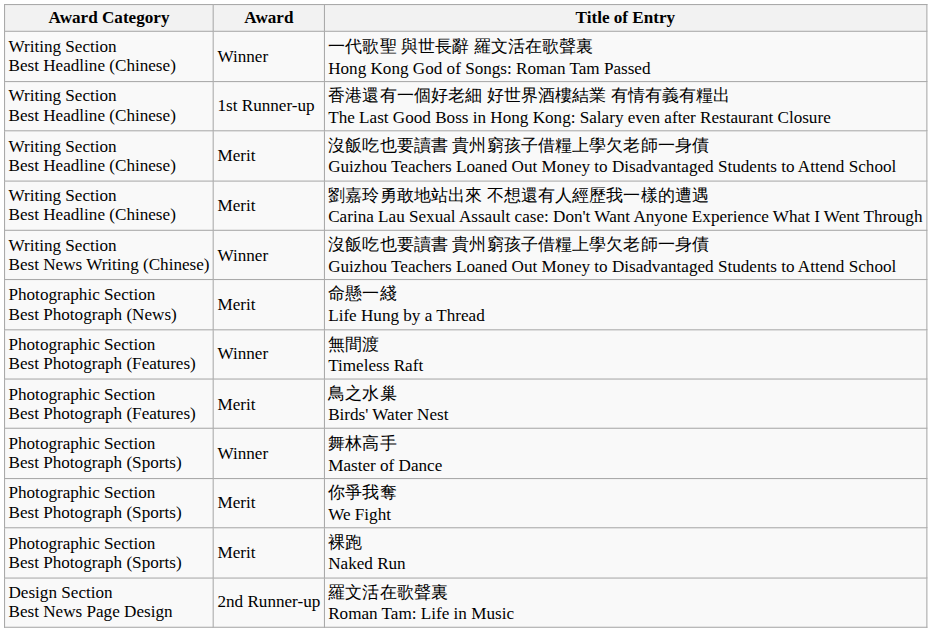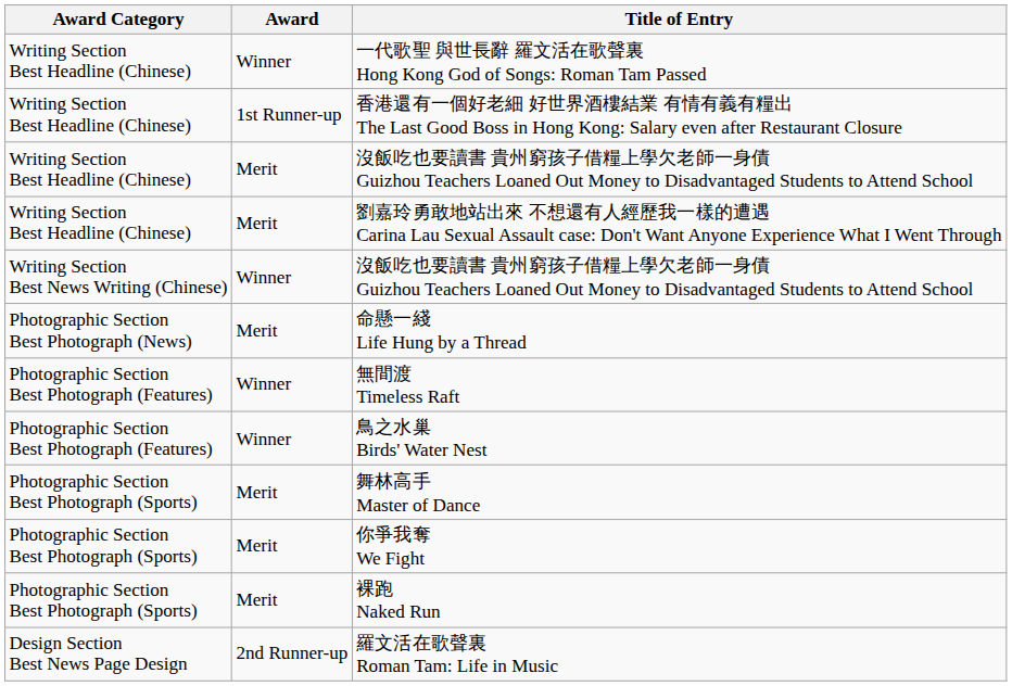鳥之水巢 Birds' Water Nest | Award: Merit -> Winner
舞林高手 Master of Dance | Award: Winner -> Merit
